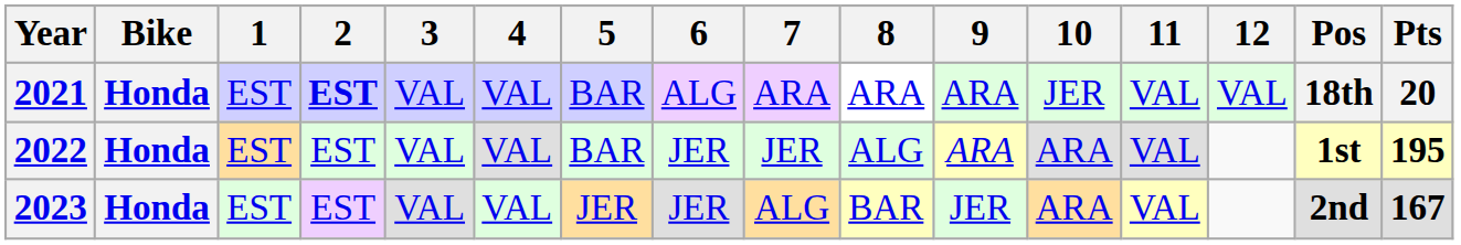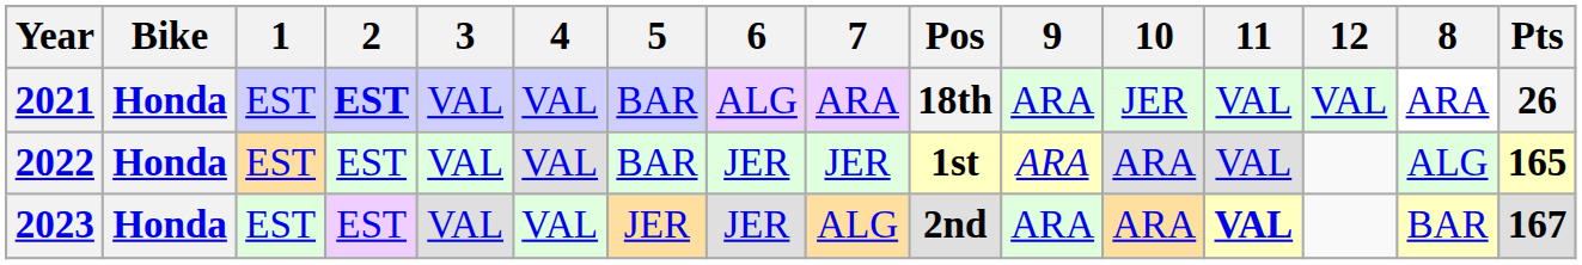columns swapped: 8 <-> Pos
2021 | Pts: 20 -> 26
2022 | Pts: 195 -> 165
2023 | 9: JER -> ARA
2023 | 11: normal -> bold
